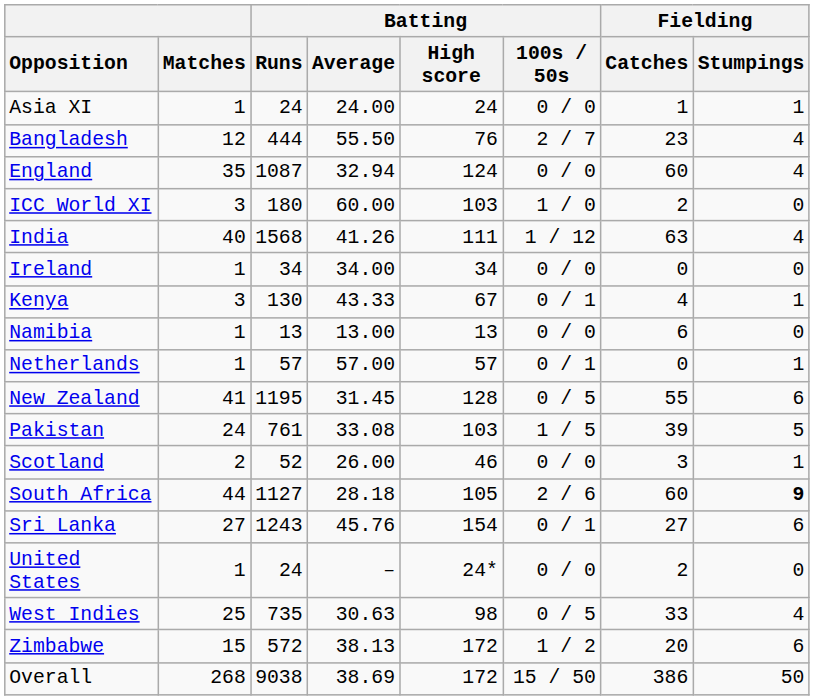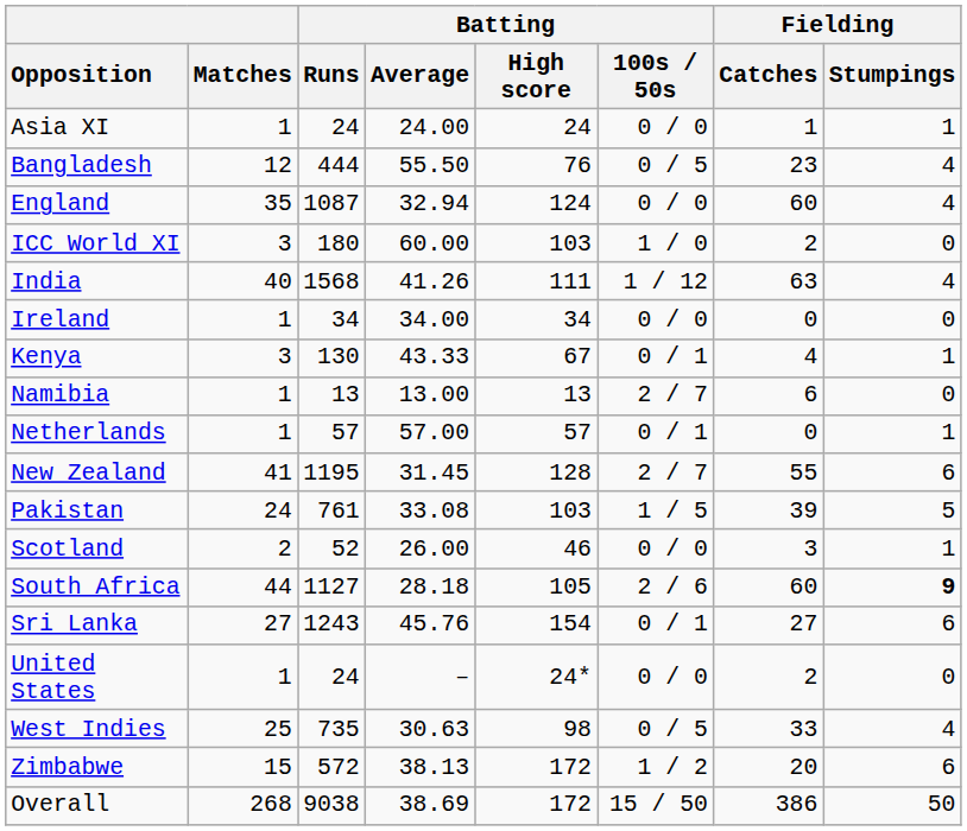Bangladesh | Batting / 100s / 50s: 2 / 7 -> 0 / 5
Namibia | Batting / 100s / 50s: 0 / 0 -> 2 / 7
New Zealand | Batting / 100s / 50s: 0 / 5 -> 2 / 7
